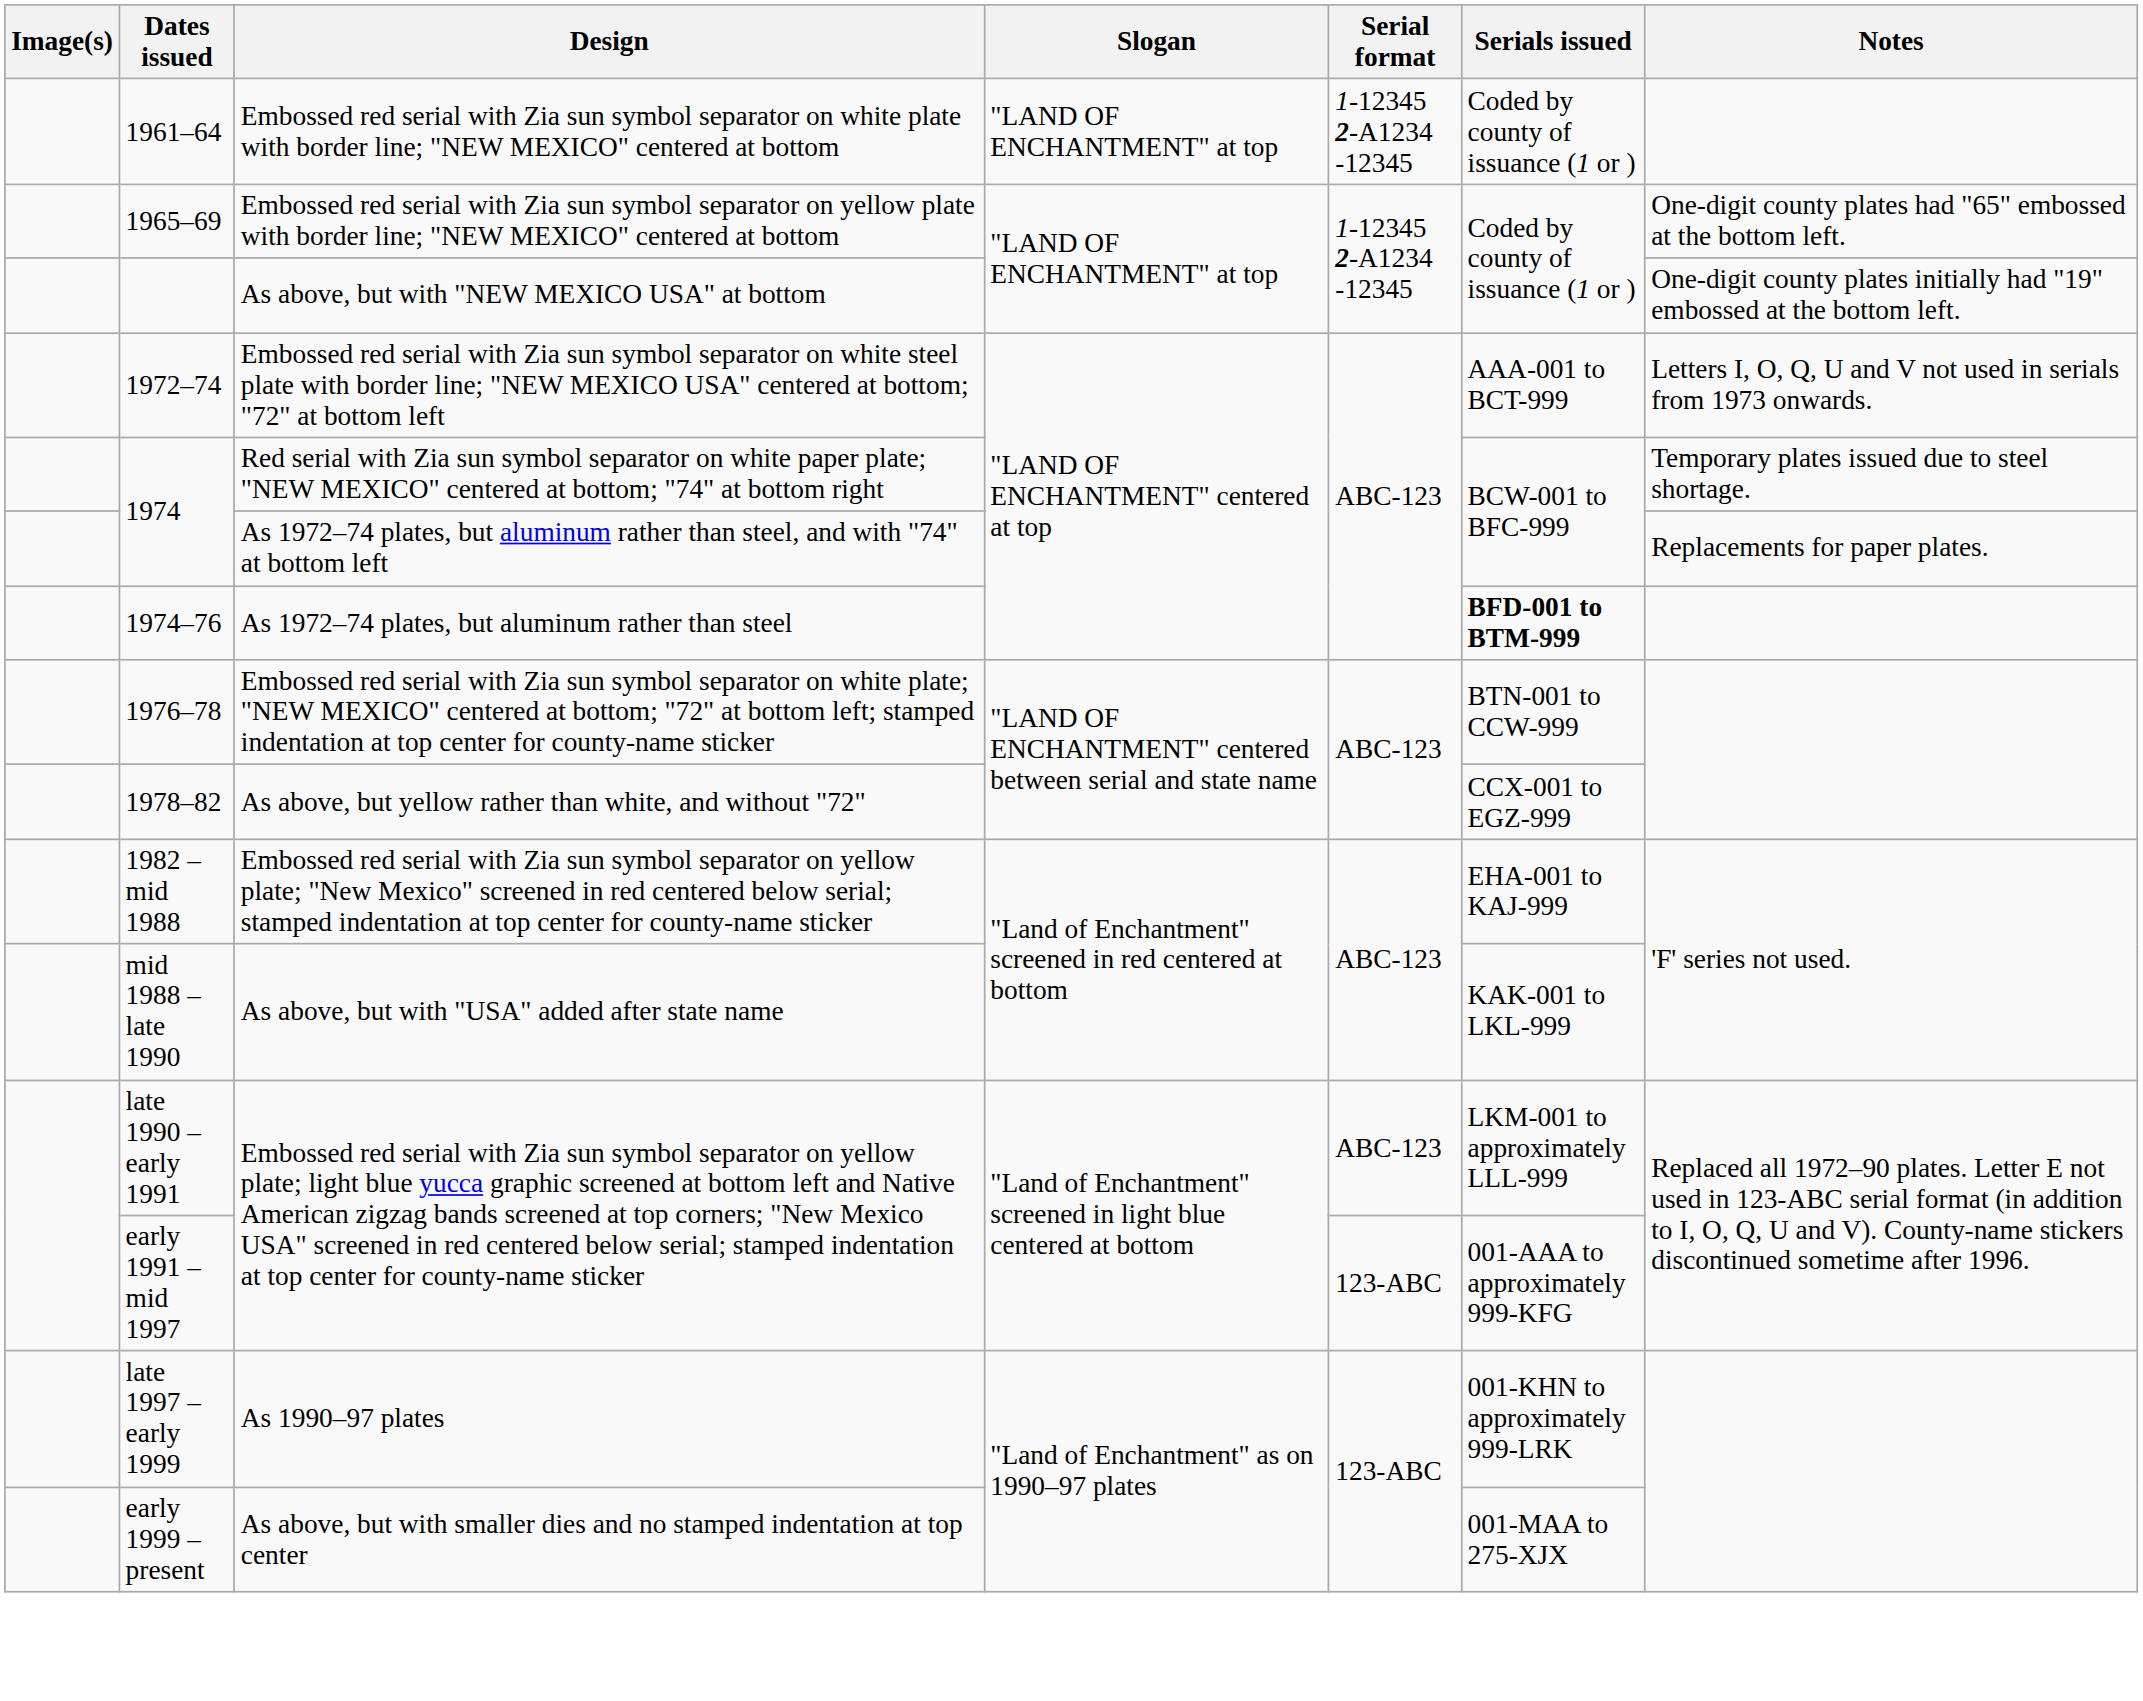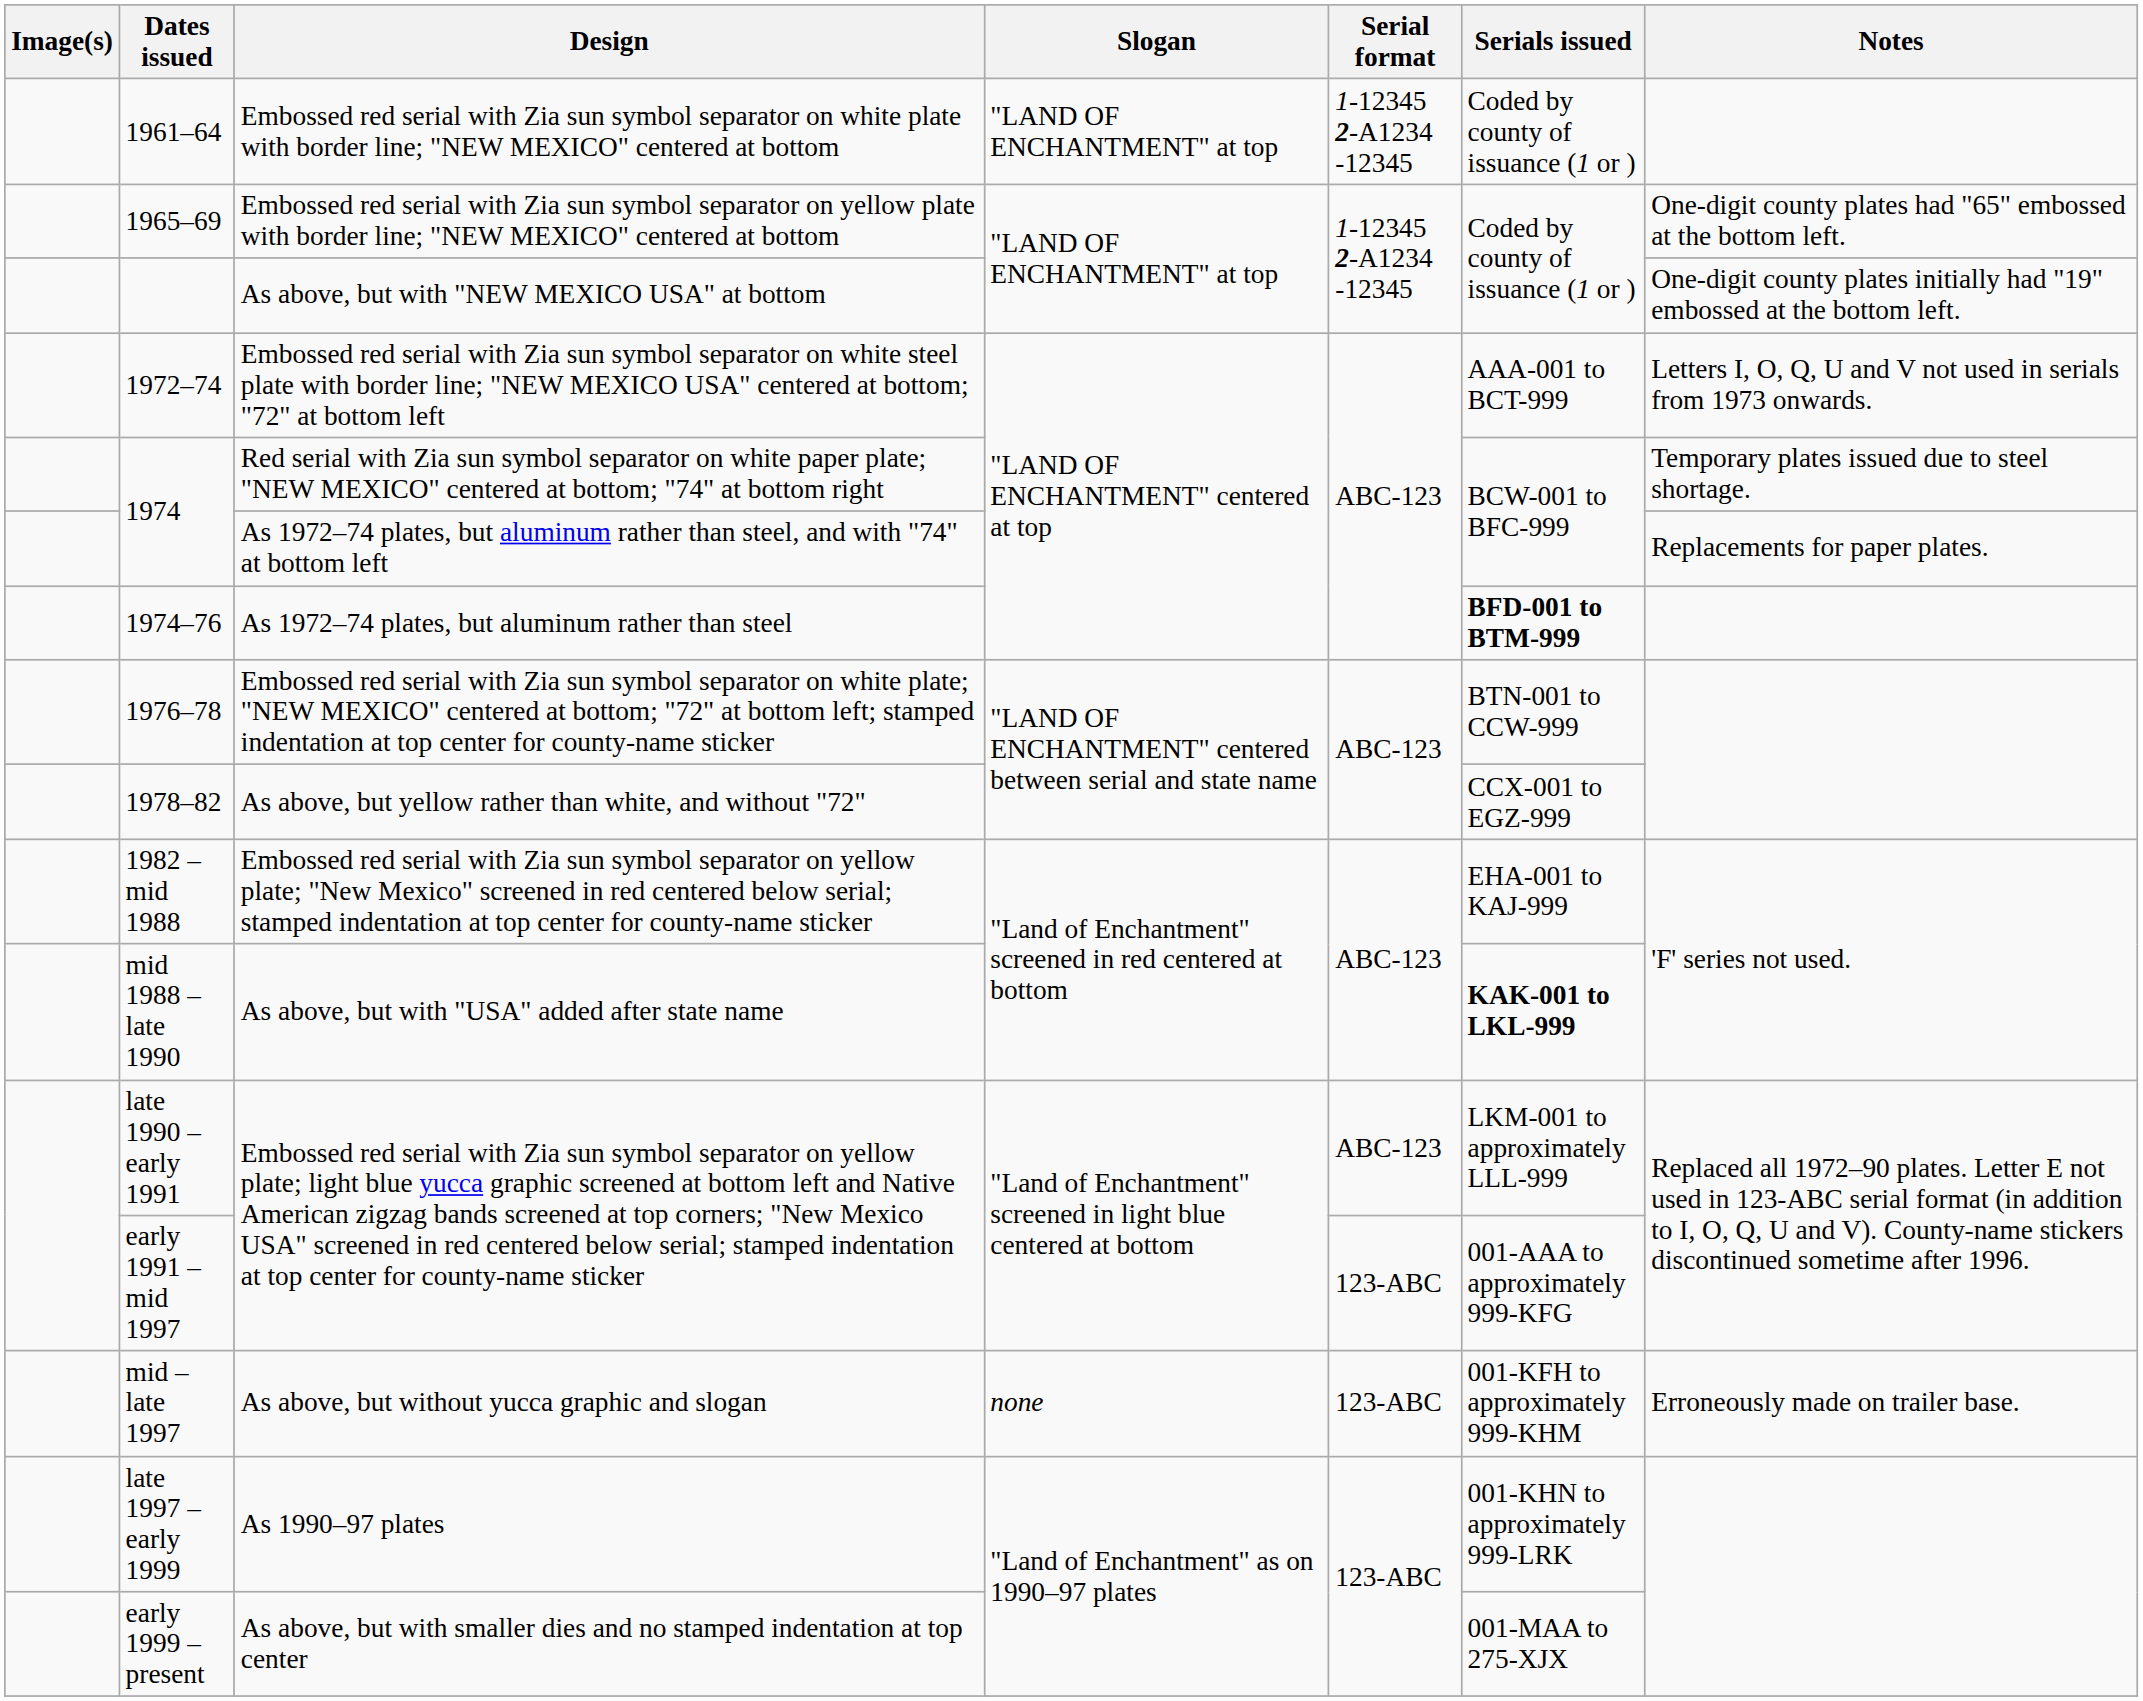As above, but with "USA" added after state name | Serials issued: normal -> bold
+ row: mid – late 1997 | As above, but without yucca graphic and slogan | none | 123-ABC | 001-KFH to approximately 999-KHM | Erroneously made on trailer base.
